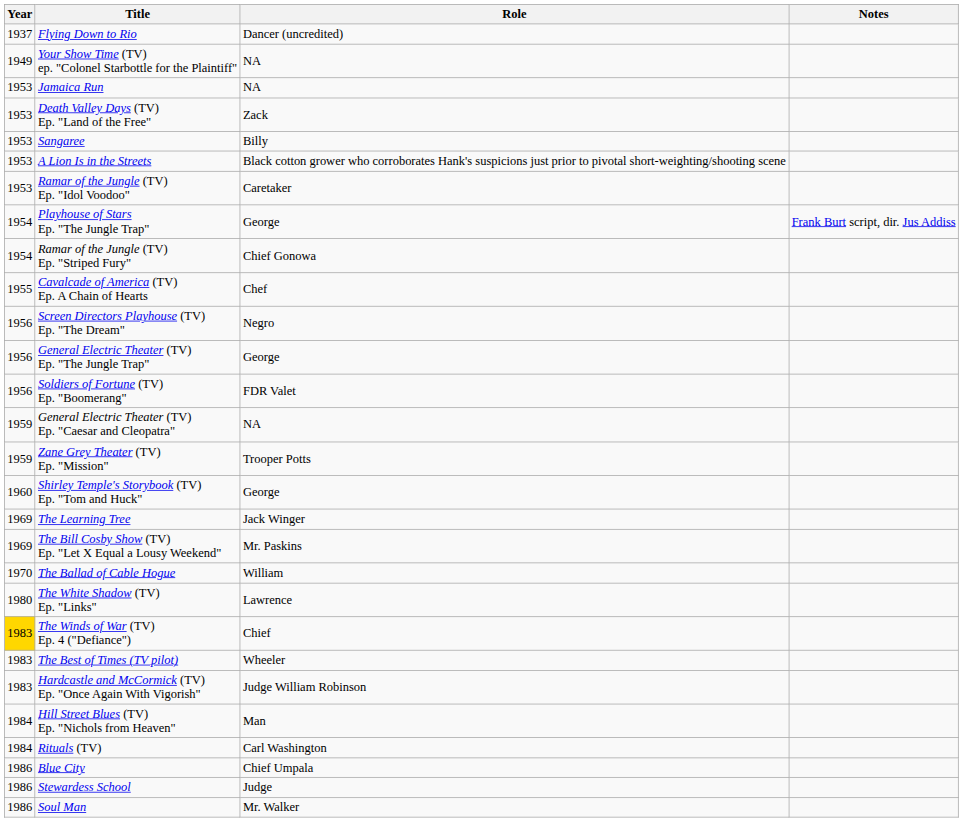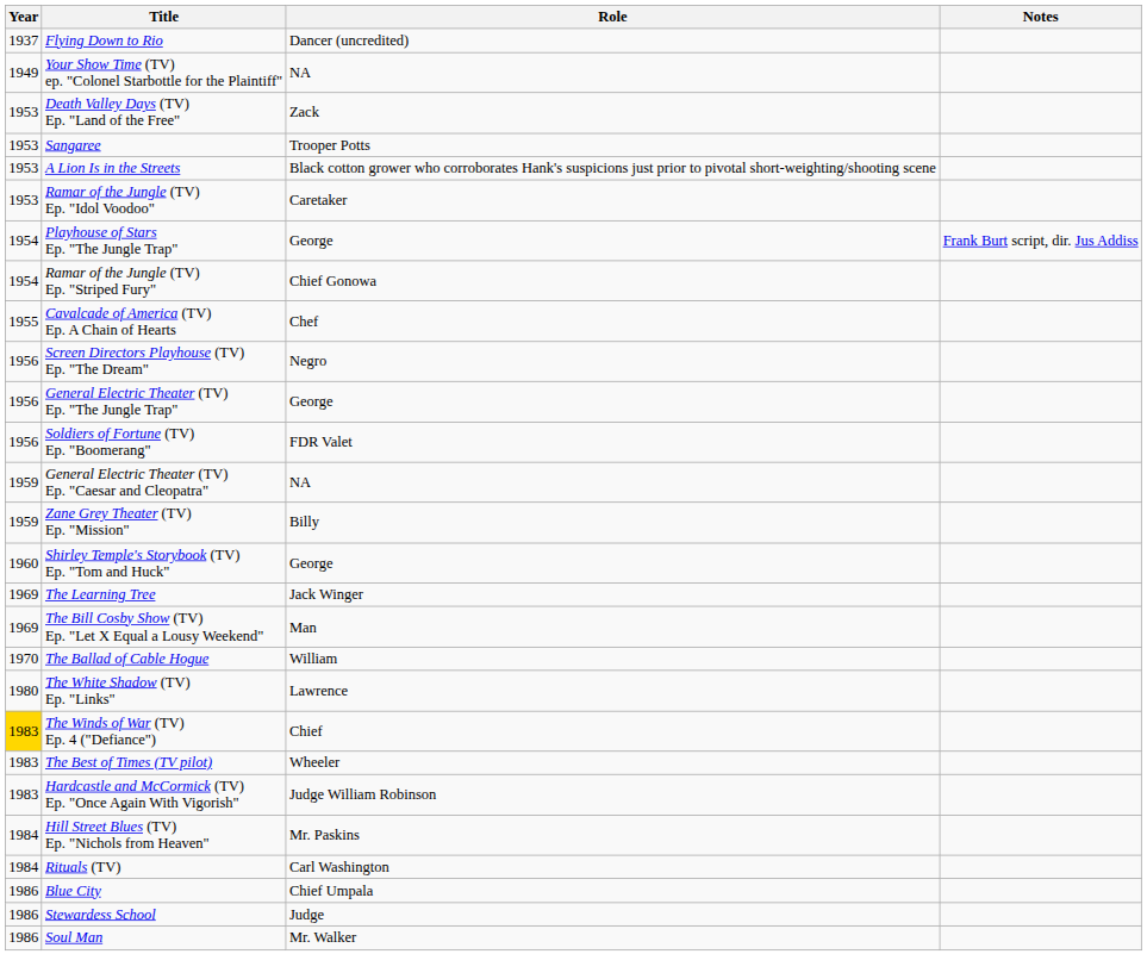- row: 1953 | Jamaica Run | NA
Sangaree | Role: Billy -> Trooper Potts
Zane Grey Theater (TV) Ep. "Mission" | Role: Trooper Potts -> Billy
The Bill Cosby Show (TV) Ep. "Let X Equal a Lousy Weekend" | Role: Mr. Paskins -> Man
Hill Street Blues (TV) Ep. "Nichols from Heaven" | Role: Man -> Mr. Paskins
